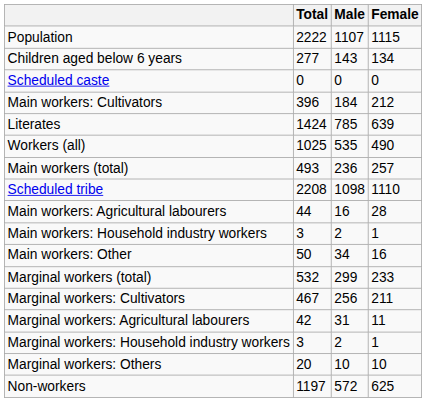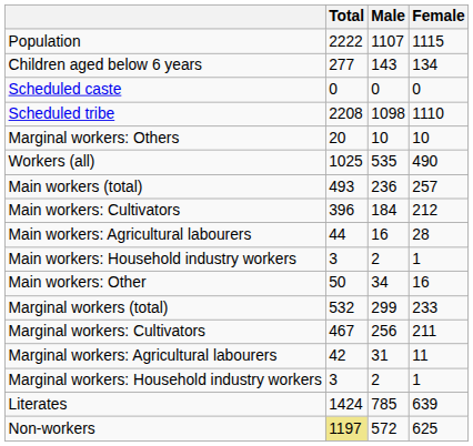rows swapped: Scheduled tribe <-> Main workers: Cultivators
rows swapped: Literates <-> Marginal workers: Others
Non-workers | Total: no background -> khaki background
